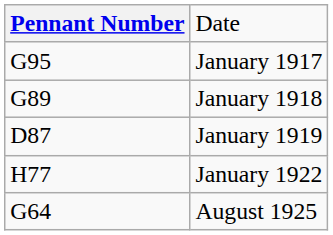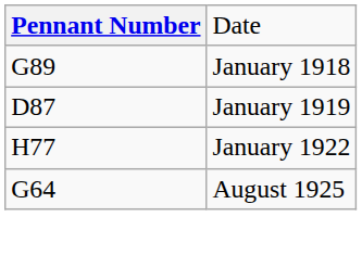- row: G95 | January 1917
